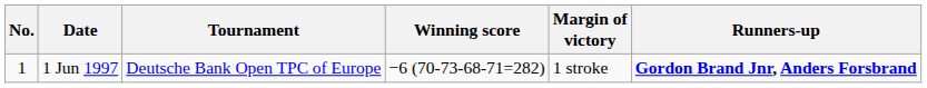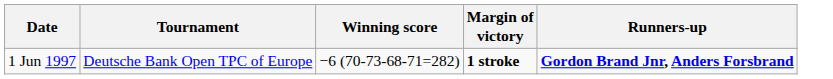- column: No. | 1
1 Jun 1997 | Margin of victory: normal -> bold
